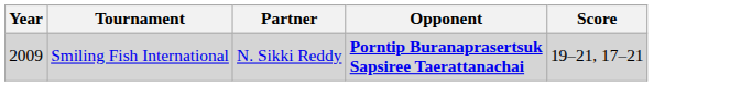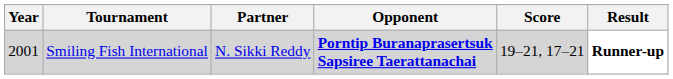+ column: Result | Runner-up
Smiling Fish International | Year: 2009 -> 2001
